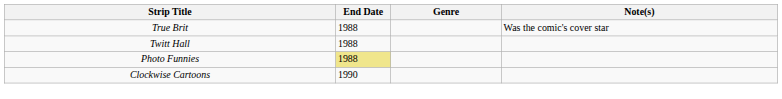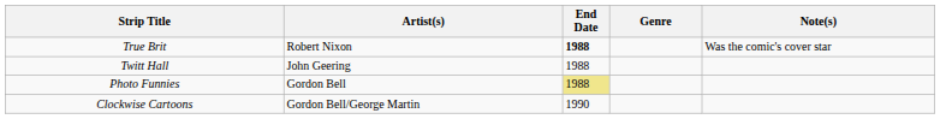+ column: Artist(s) | Robert Nixon | John Geering | Gordon Bell | Gordon Bell/George Martin
True Brit | End Date: normal -> bold
